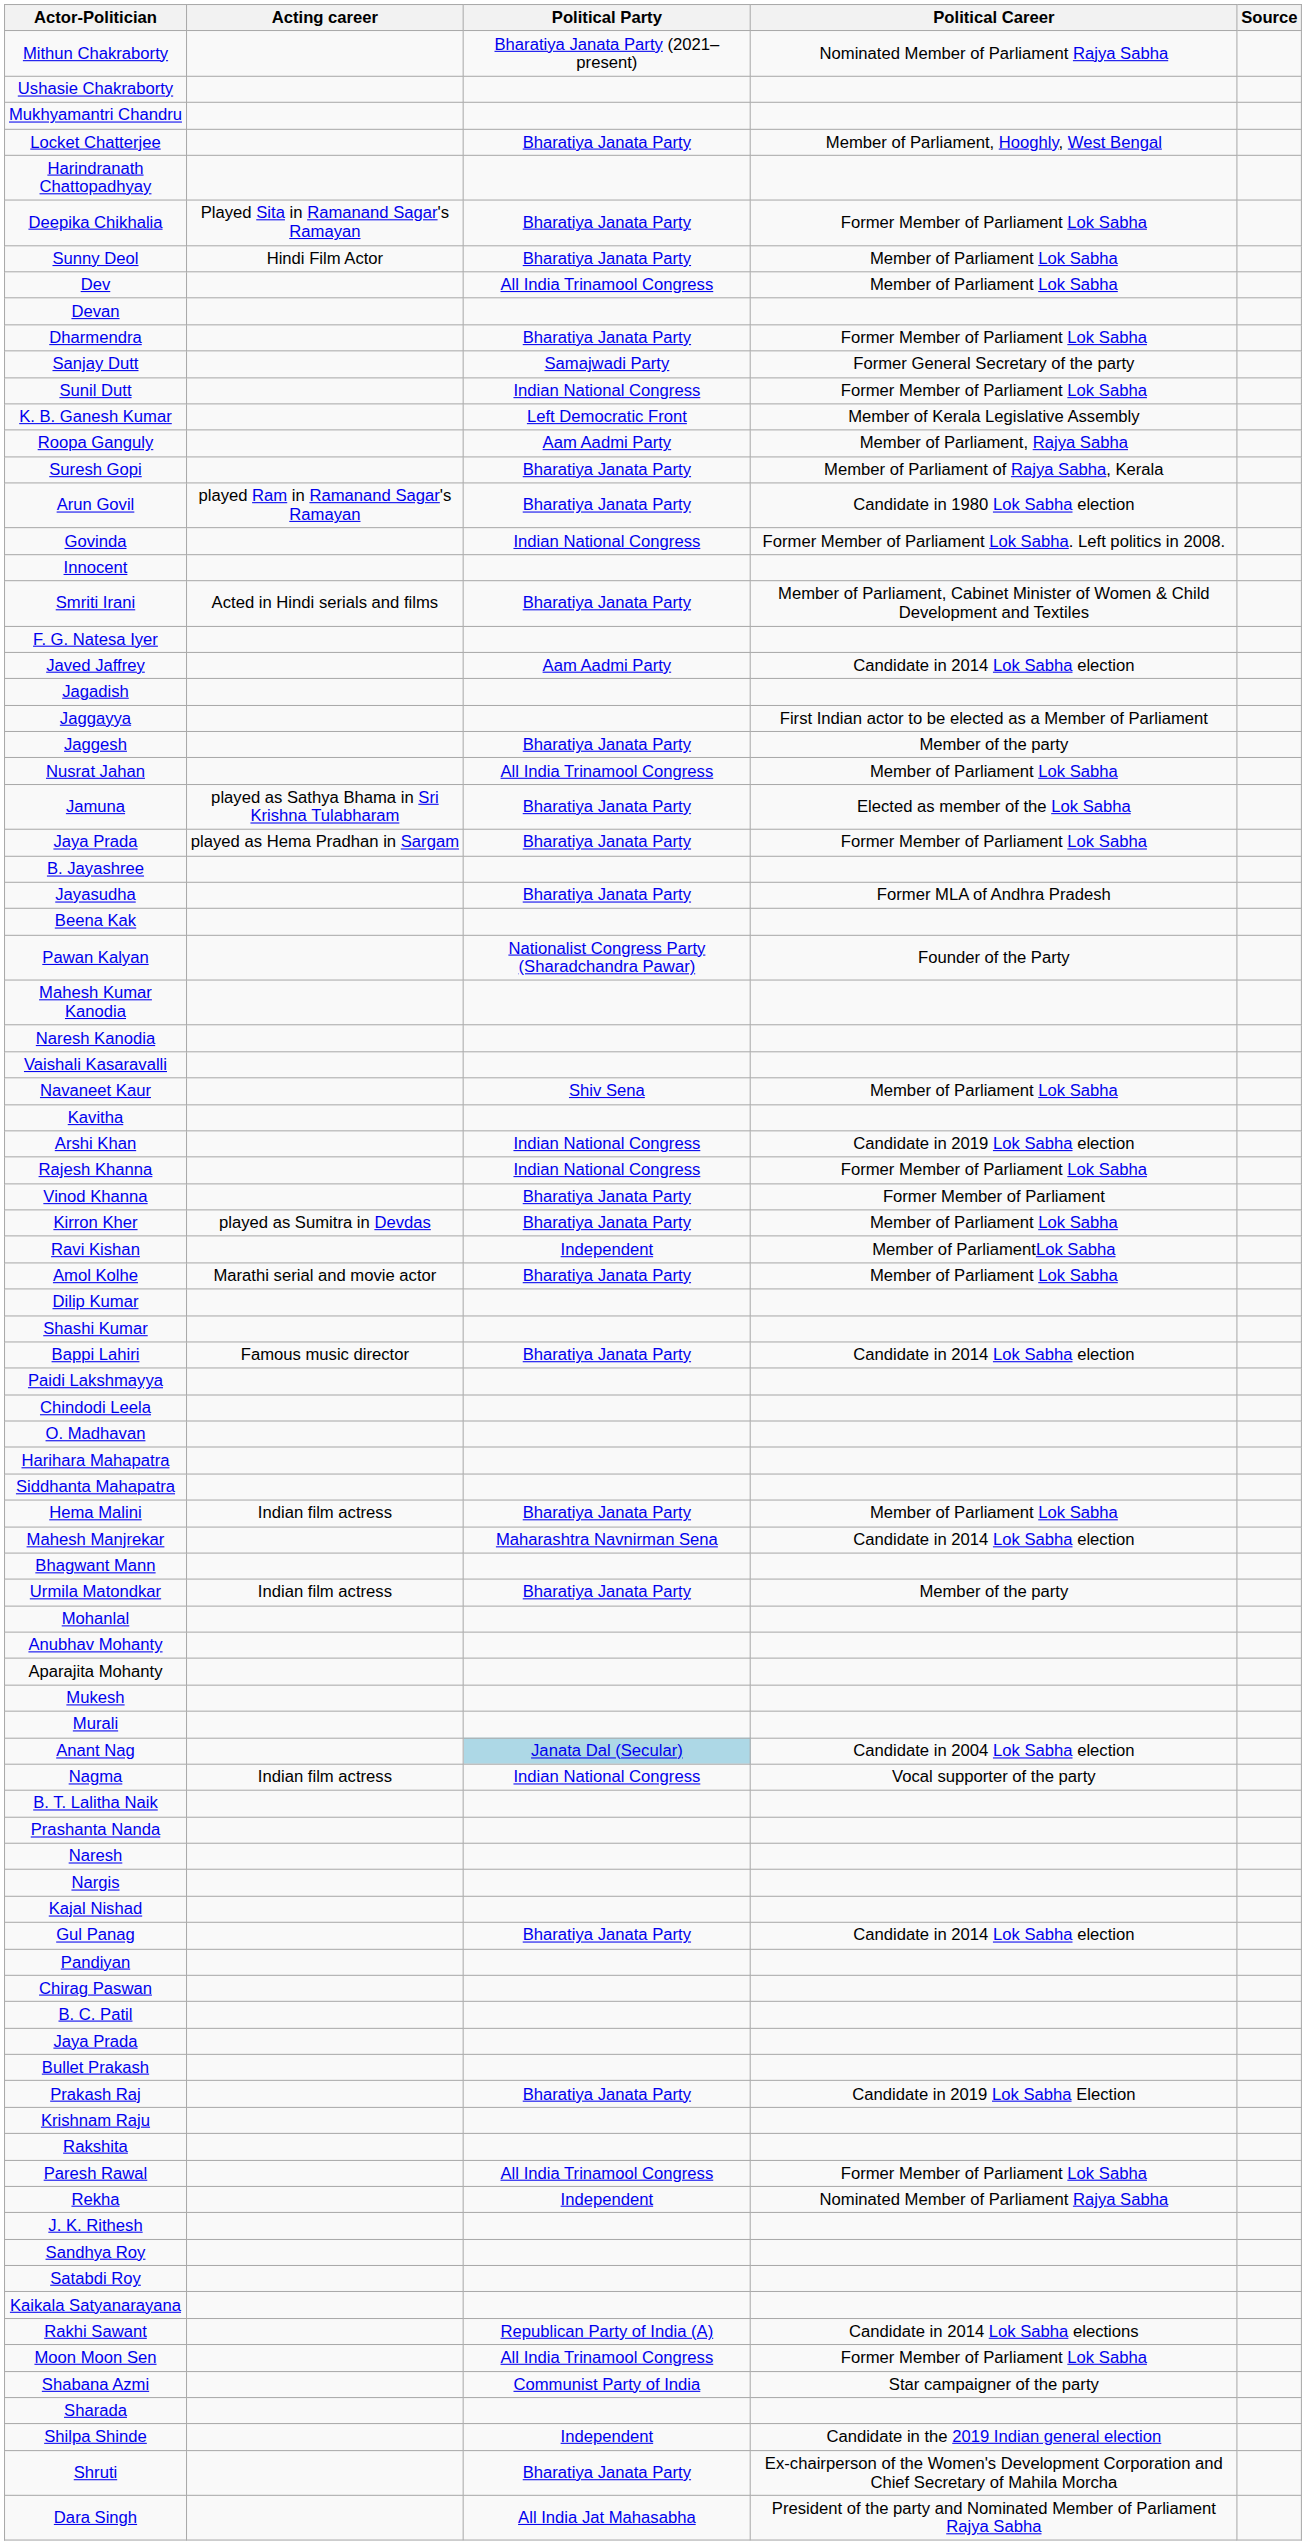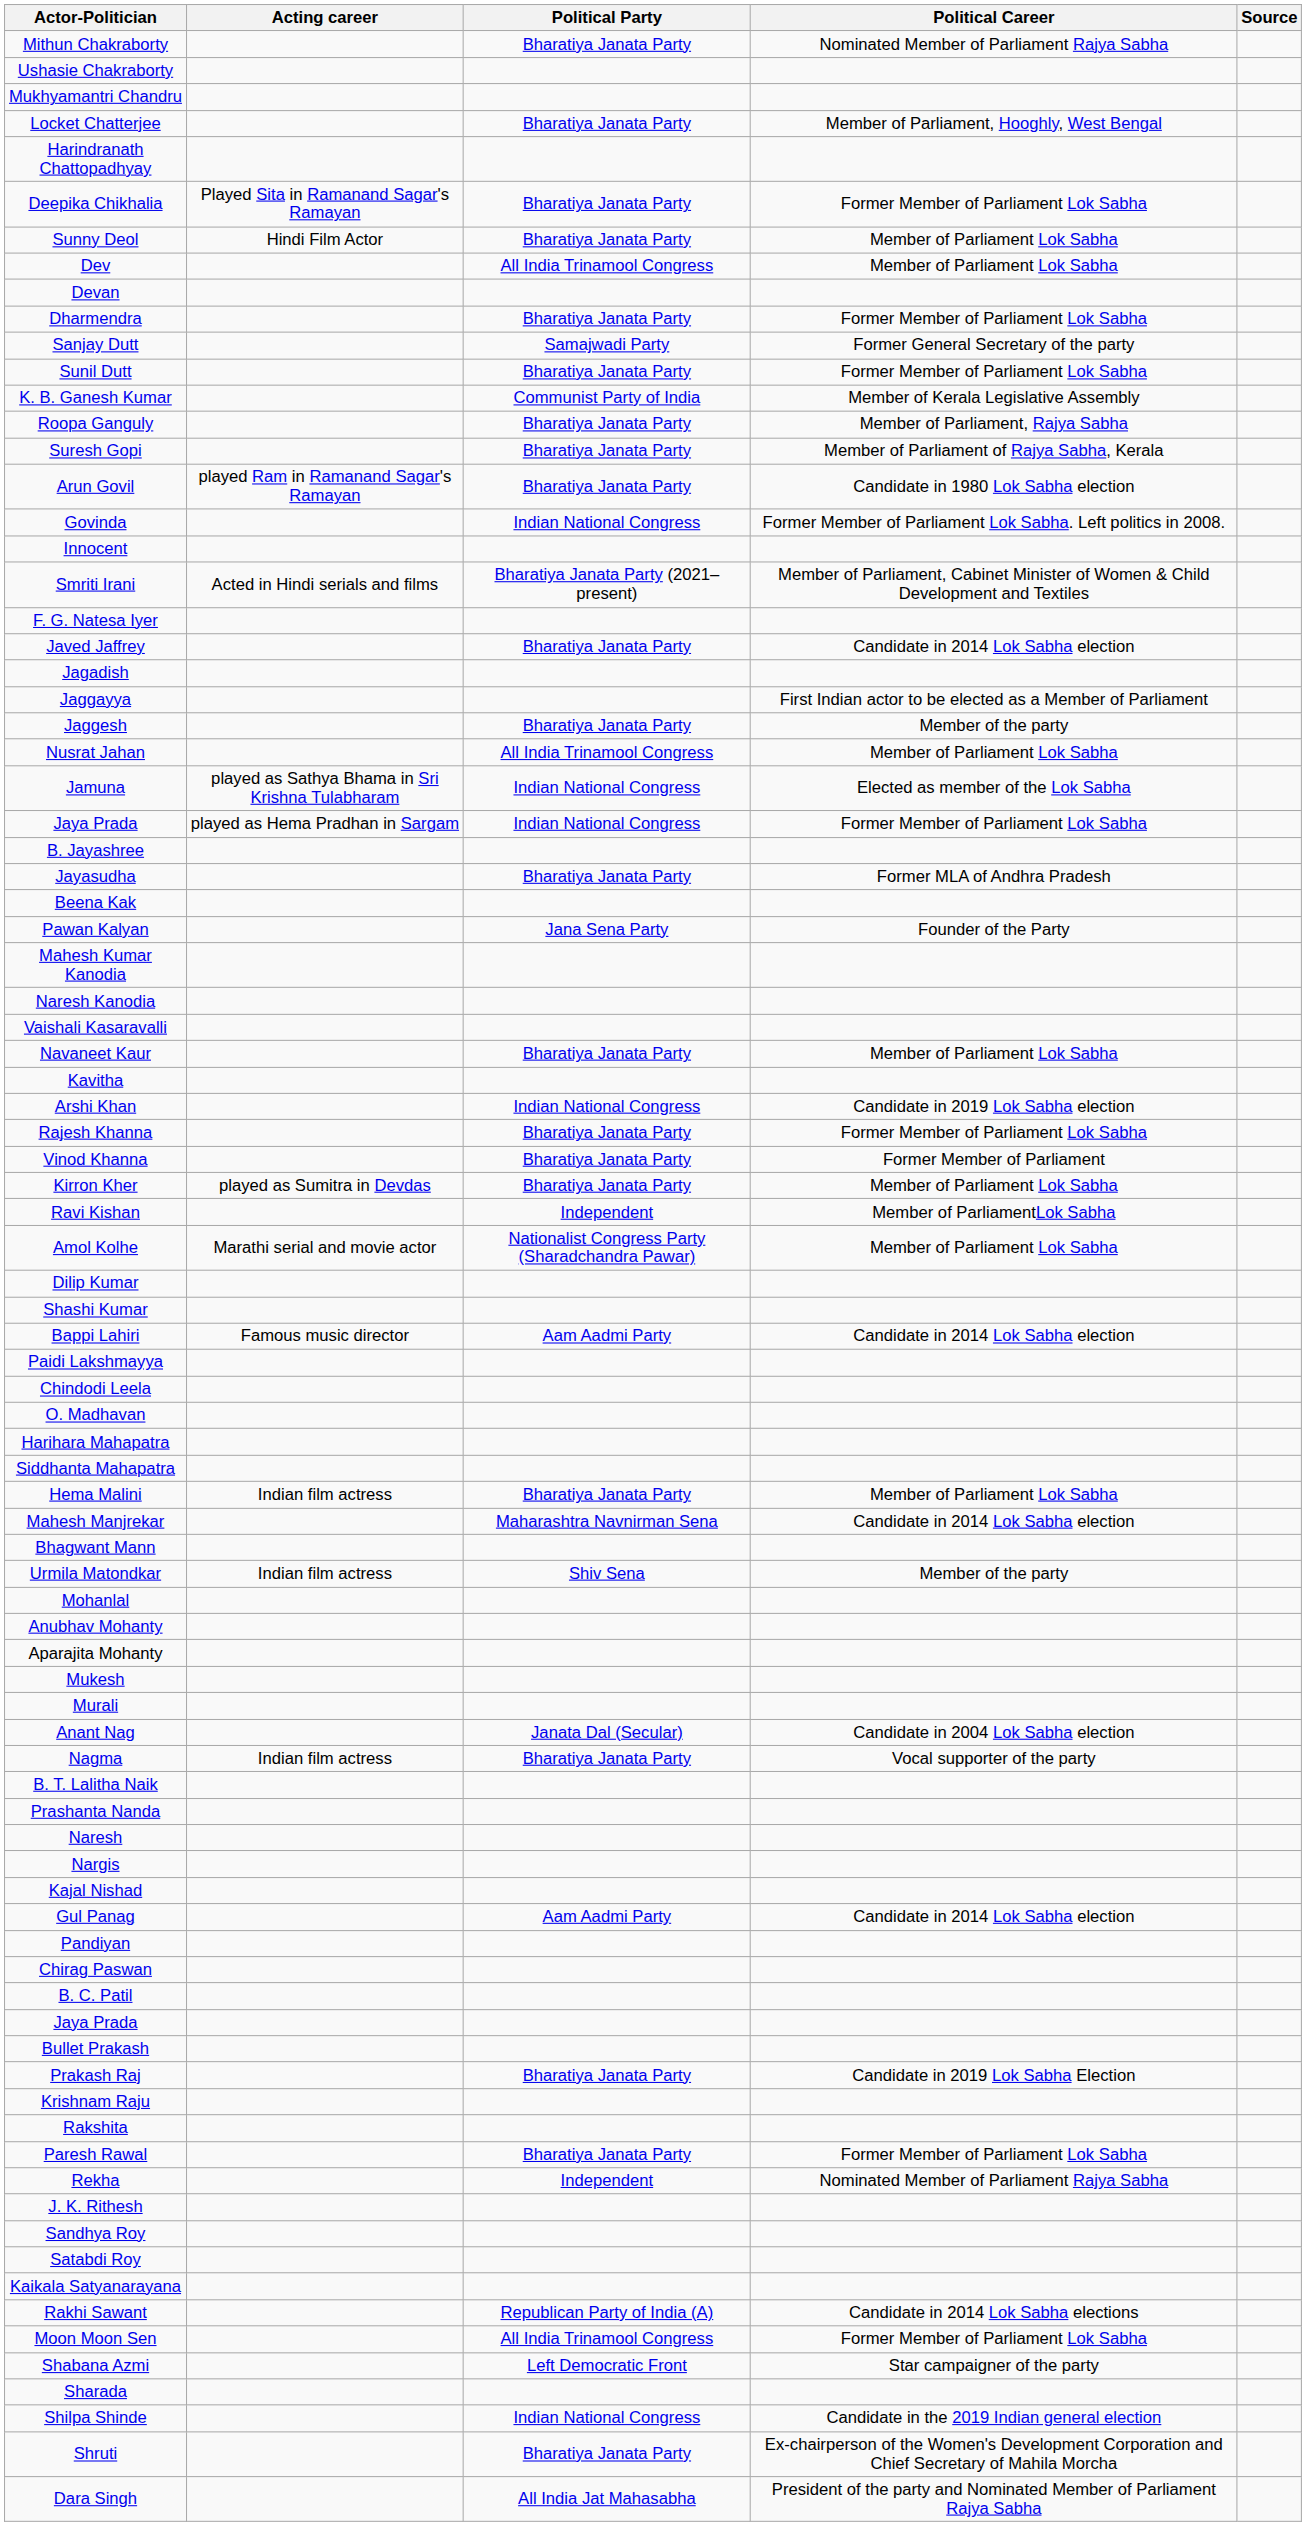Mithun Chakraborty | Political Party: Bharatiya Janata Party (2021–present) -> Bharatiya Janata Party
Sunil Dutt | Political Party: Indian National Congress -> Bharatiya Janata Party
K. B. Ganesh Kumar | Political Party: Left Democratic Front -> Communist Party of India
Roopa Ganguly | Political Party: Aam Aadmi Party -> Bharatiya Janata Party
Smriti Irani | Political Party: Bharatiya Janata Party -> Bharatiya Janata Party (2021–present)
Javed Jaffrey | Political Party: Aam Aadmi Party -> Bharatiya Janata Party
Jamuna | Political Party: Bharatiya Janata Party -> Indian National Congress
Jaya Prada / Former Member of Parliament Lok Sabha | Political Party: Bharatiya Janata Party -> Indian National Congress
Pawan Kalyan | Political Party: Nationalist Congress Party (Sharadchandra Pawar) -> Jana Sena Party
Navaneet Kaur | Political Party: Shiv Sena -> Bharatiya Janata Party
Rajesh Khanna | Political Party: Indian National Congress -> Bharatiya Janata Party
Amol Kolhe | Political Party: Bharatiya Janata Party -> Nationalist Congress Party (Sharadchandra Pawar)
Bappi Lahiri | Political Party: Bharatiya Janata Party -> Aam Aadmi Party
Urmila Matondkar | Political Party: Bharatiya Janata Party -> Shiv Sena
Anant Nag | Political Party: lightblue background -> no background
Nagma | Political Party: Indian National Congress -> Bharatiya Janata Party
Gul Panag | Political Party: Bharatiya Janata Party -> Aam Aadmi Party
Paresh Rawal | Political Party: All India Trinamool Congress -> Bharatiya Janata Party
Shabana Azmi | Political Party: Communist Party of India -> Left Democratic Front
Shilpa Shinde | Political Party: Independent -> Indian National Congress
